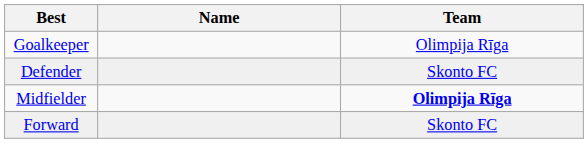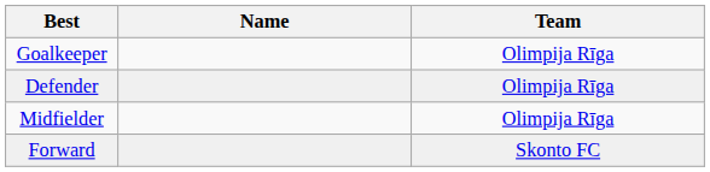Defender | Team: Skonto FC -> Olimpija Rīga
Midfielder | Team: bold -> normal
